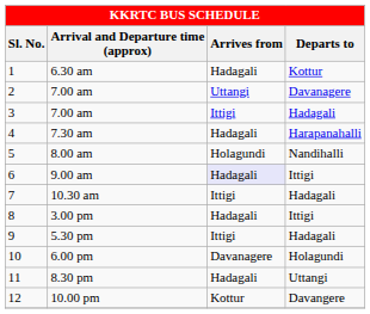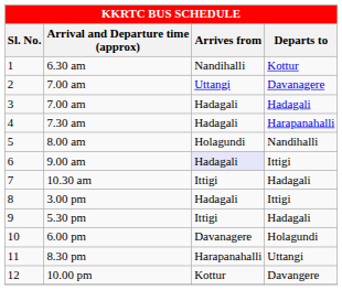6.30 am | Arrives from: Hadagali -> Nandihalli
3 / 7.00 am | Arrives from: Ittigi -> Hadagali
8.30 pm | Arrives from: Hadagali -> Harapanahalli
